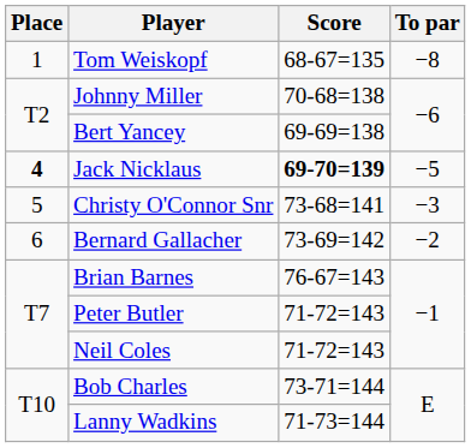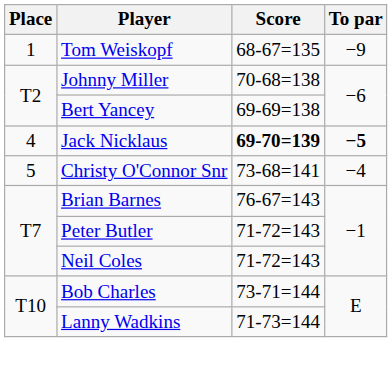Tom Weiskopf | To par: −8 -> −9
Jack Nicklaus | Place: bold -> normal
Jack Nicklaus | To par: normal -> bold
Christy O'Connor Snr | To par: −3 -> −4
- row: 6 | Bernard Gallacher | 73-69=142 | −2
